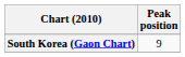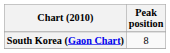South Korea (Gaon Chart) | Peak position: 9 -> 8
